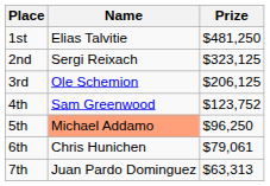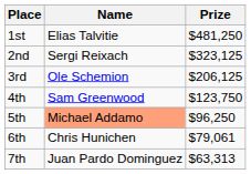4th | Prize: $123,752 -> $123,750
